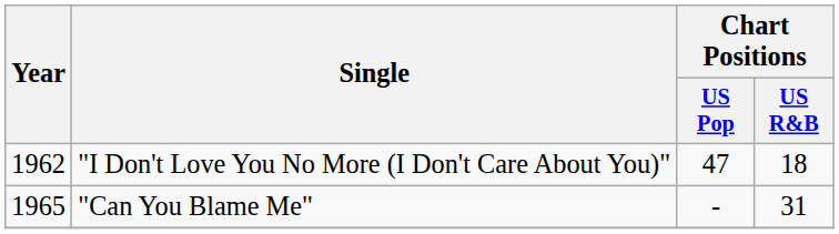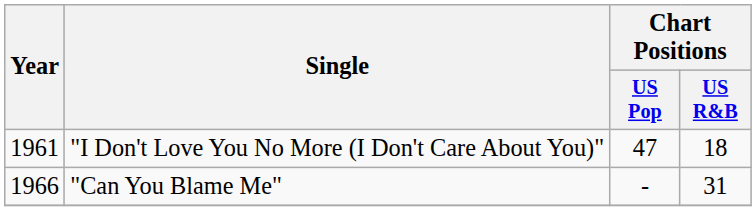"I Don't Love You No More (I Don't Care About You)" | Year: 1962 -> 1961
"Can You Blame Me" | Year: 1965 -> 1966
